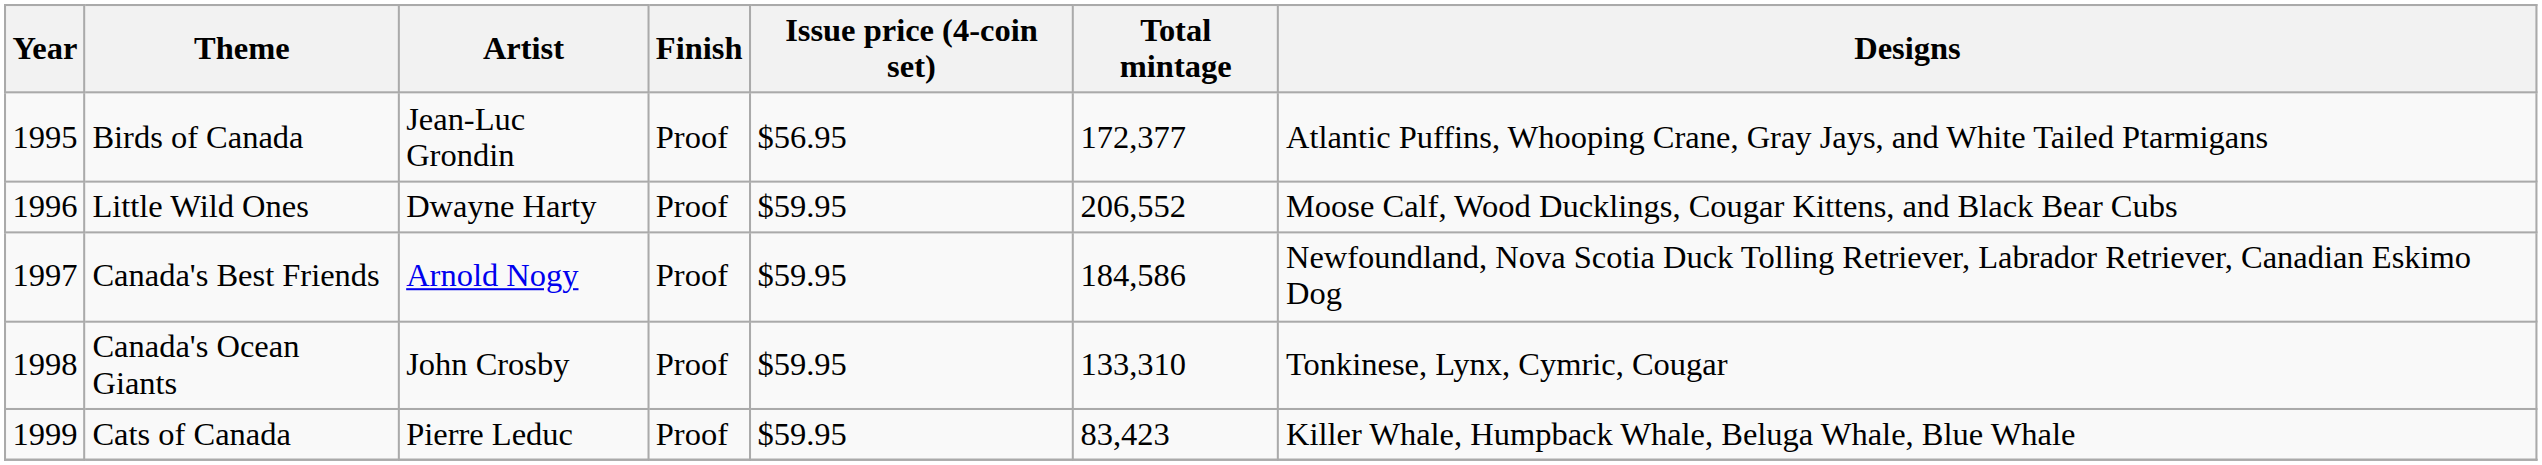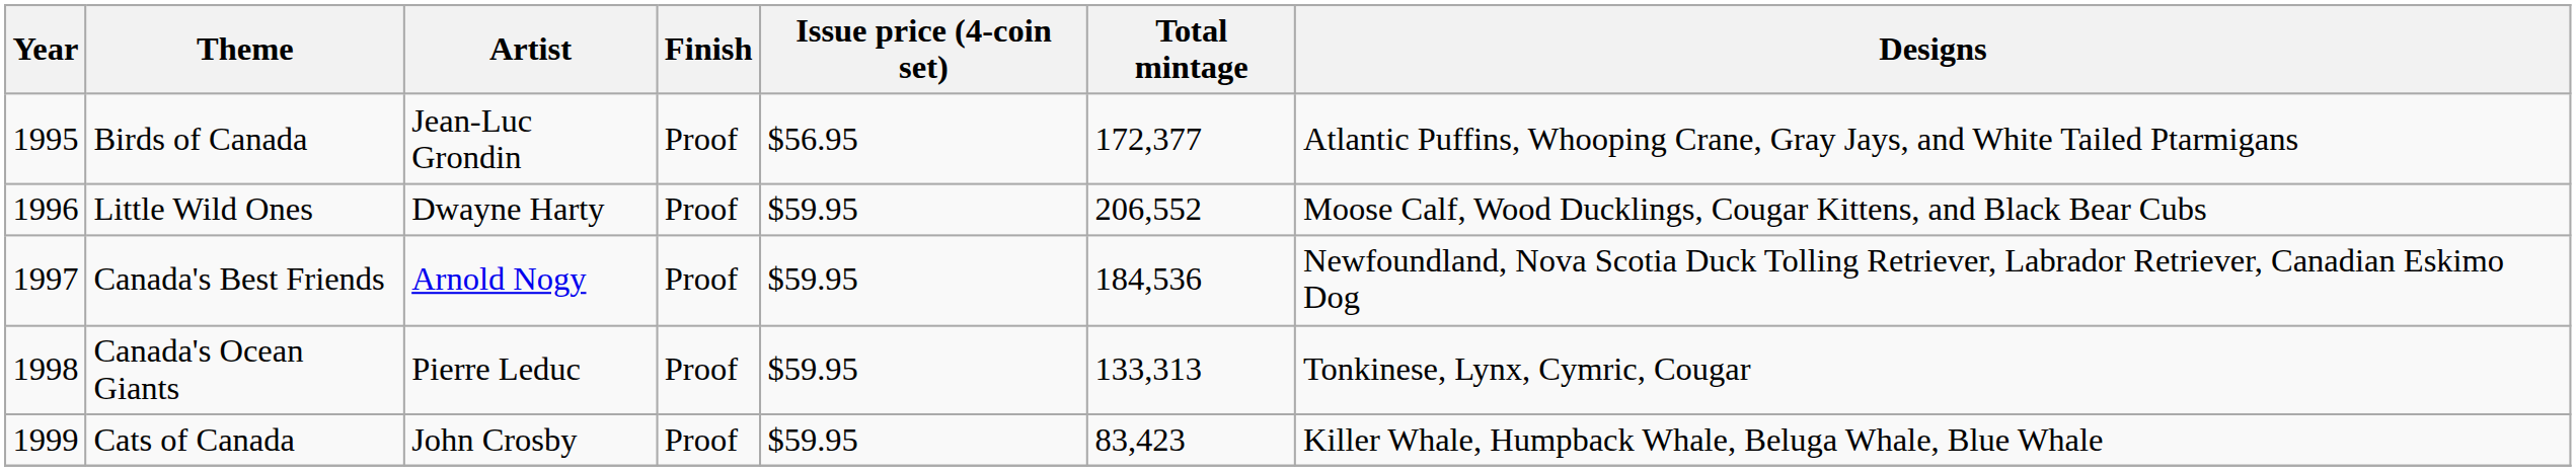Canada's Best Friends | Total mintage: 184,586 -> 184,536
Canada's Ocean Giants | Artist: John Crosby -> Pierre Leduc
Canada's Ocean Giants | Total mintage: 133,310 -> 133,313
Cats of Canada | Artist: Pierre Leduc -> John Crosby
